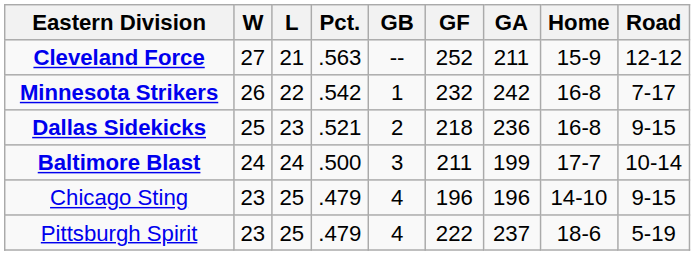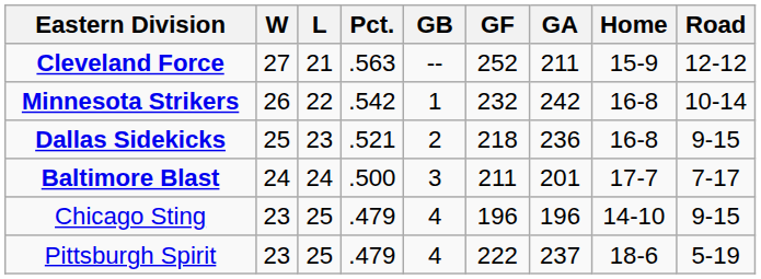Minnesota Strikers | Road: 7-17 -> 10-14
Baltimore Blast | GA: 199 -> 201
Baltimore Blast | Road: 10-14 -> 7-17
